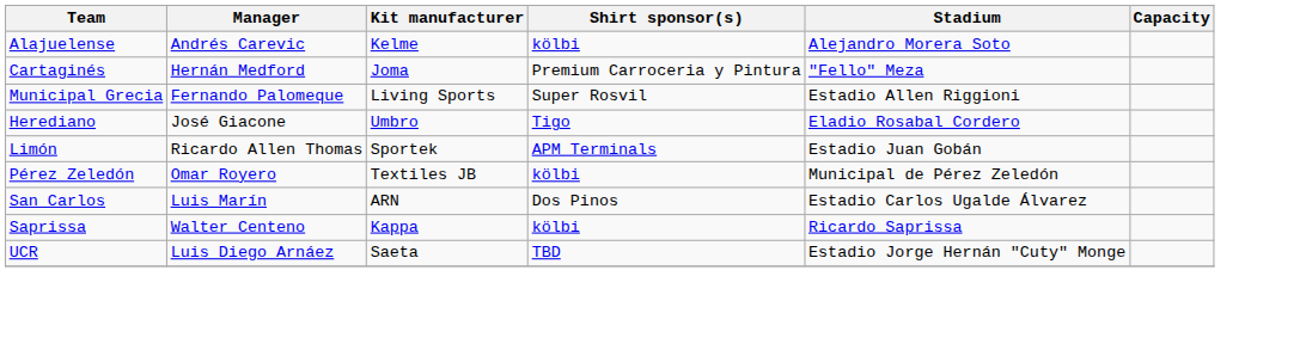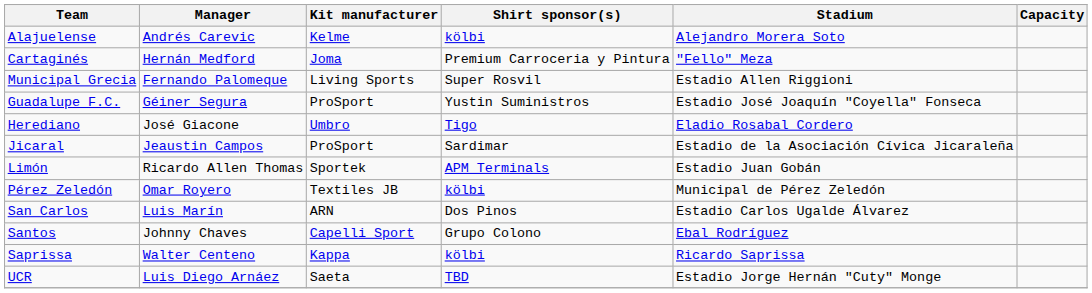+ row: Guadalupe F.C. | Géiner Segura | ProSport | Yustin Suministros | Estadio José Joaquín "Coyella" Fonseca
+ row: Jicaral | Jeaustin Campos | ProSport | Sardimar | Estadio de la Asociación Cívica Jicaraleña
+ row: Santos | Johnny Chaves | Capelli Sport | Grupo Colono | Ebal Rodríguez
